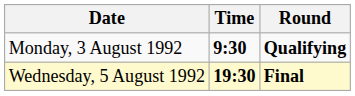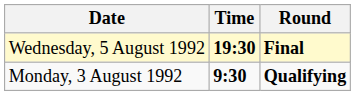rows swapped: Monday, 3 August 1992 <-> Wednesday, 5 August 1992
